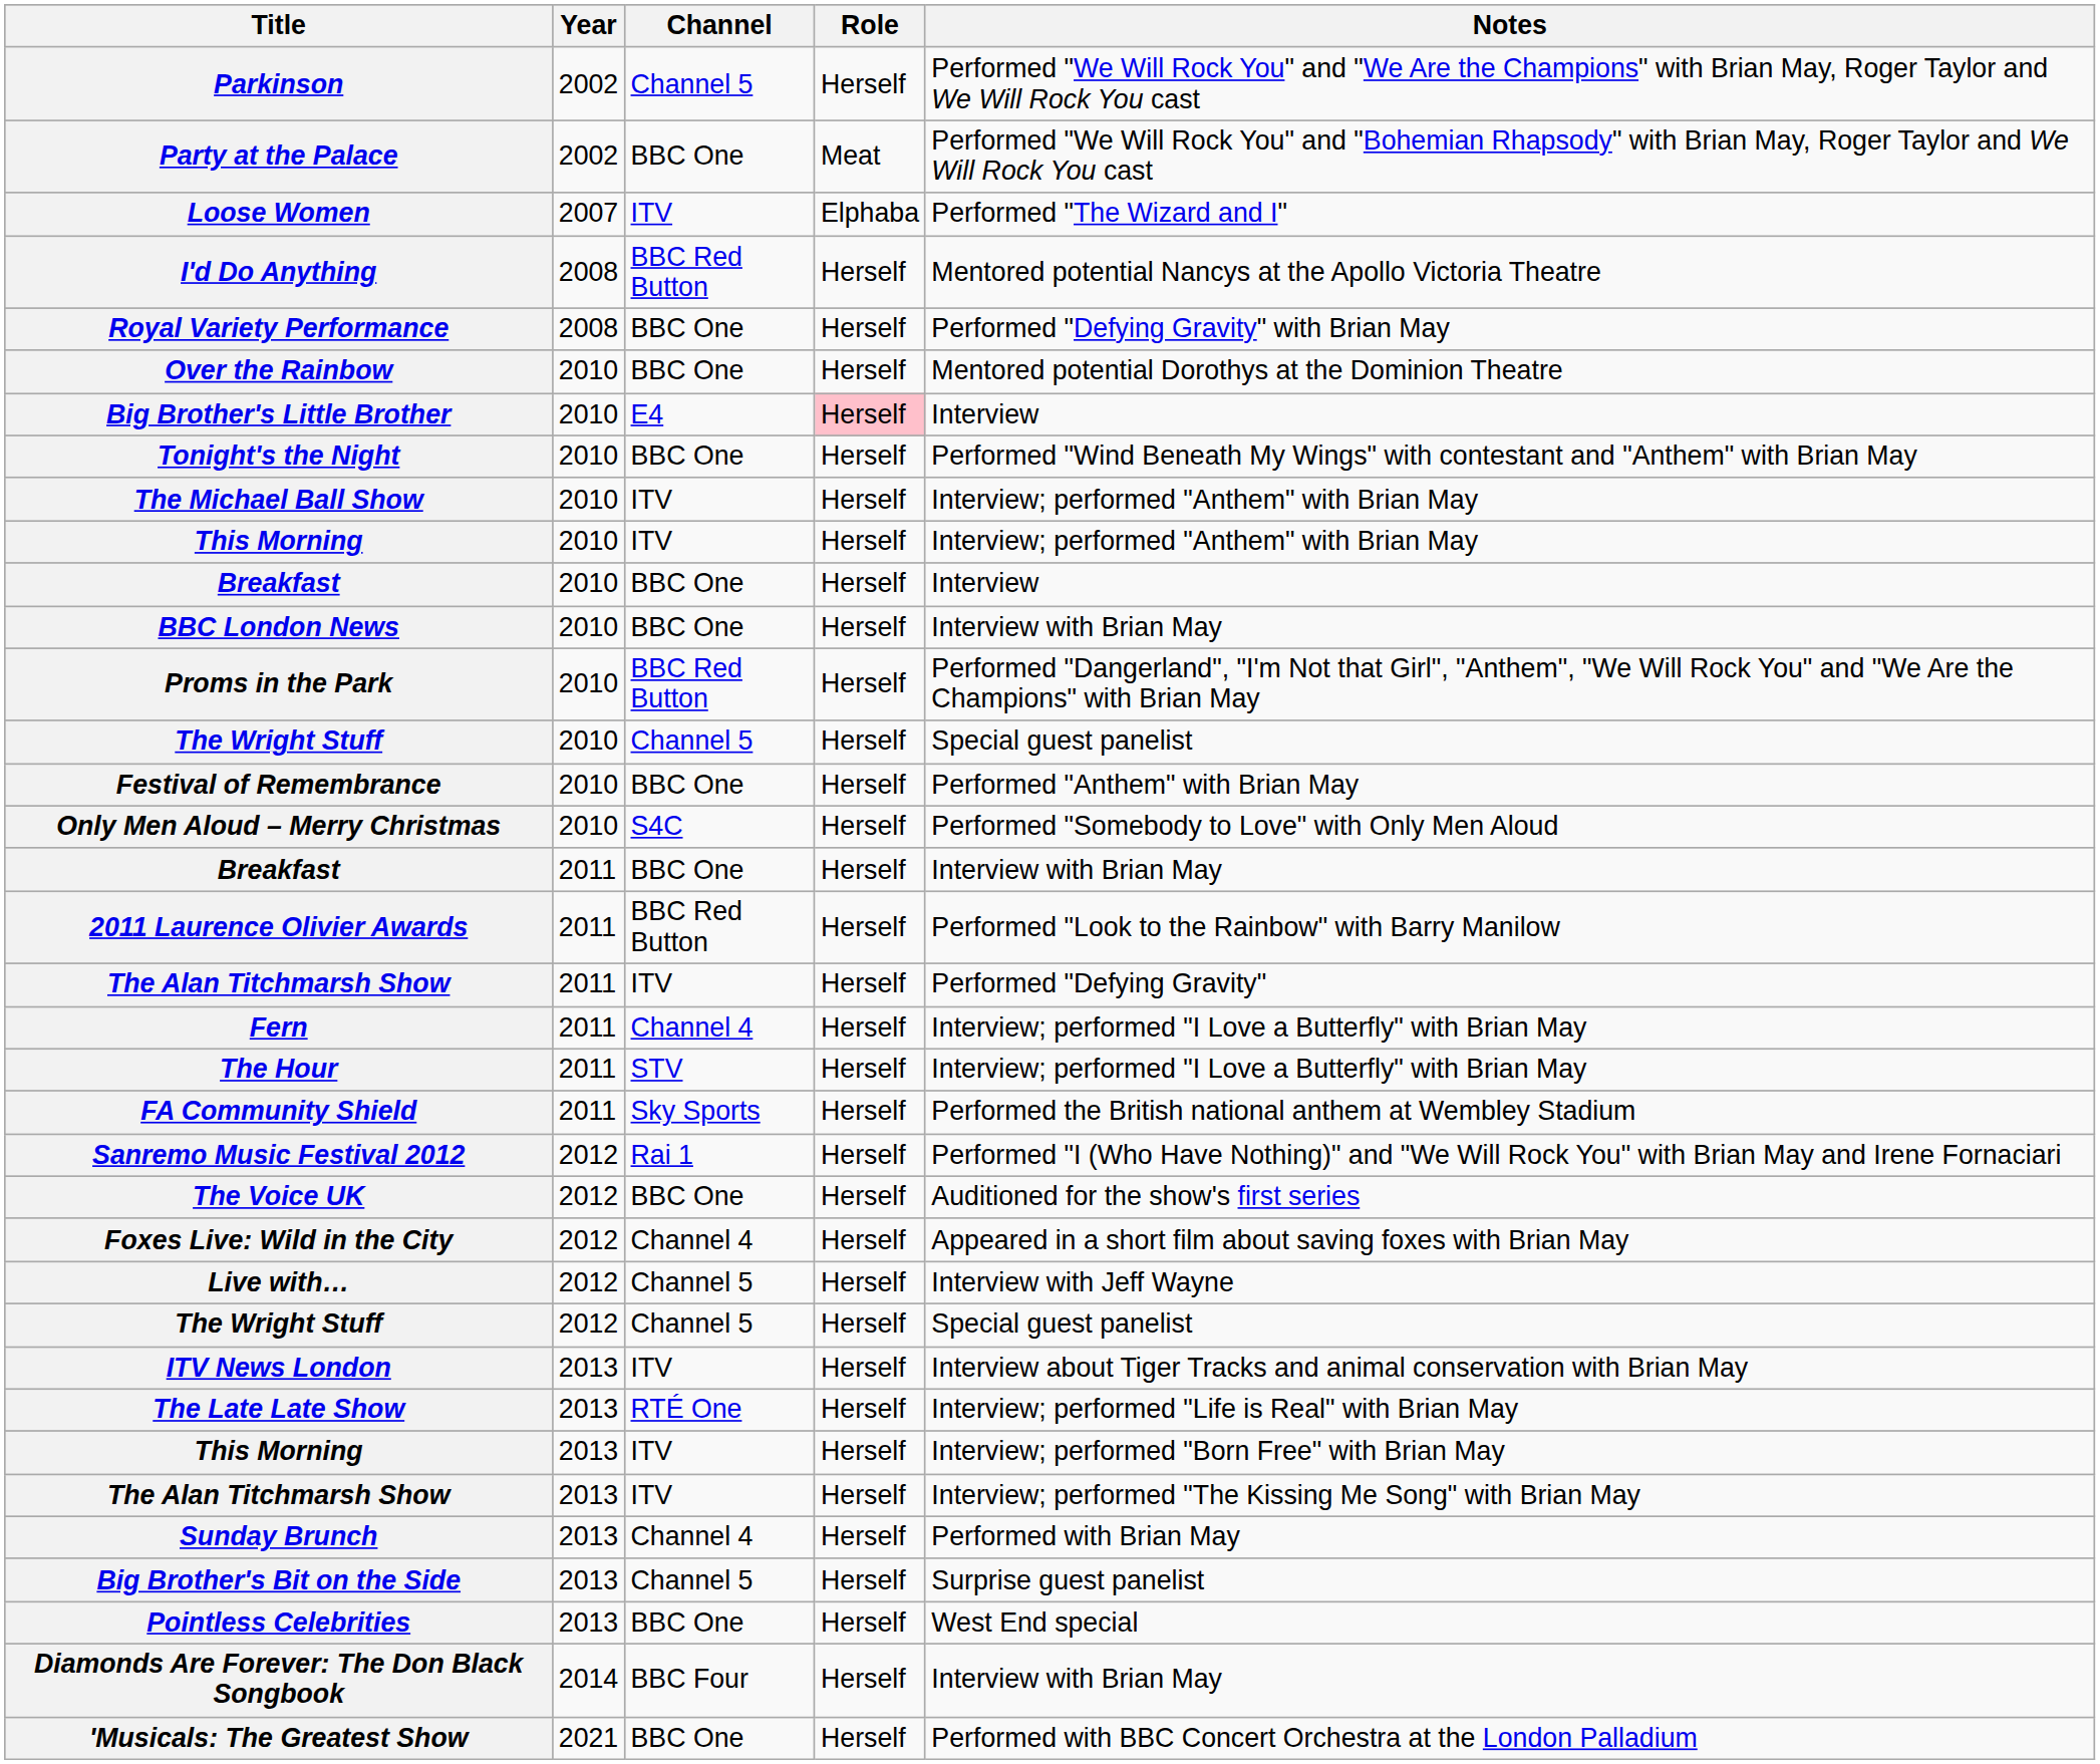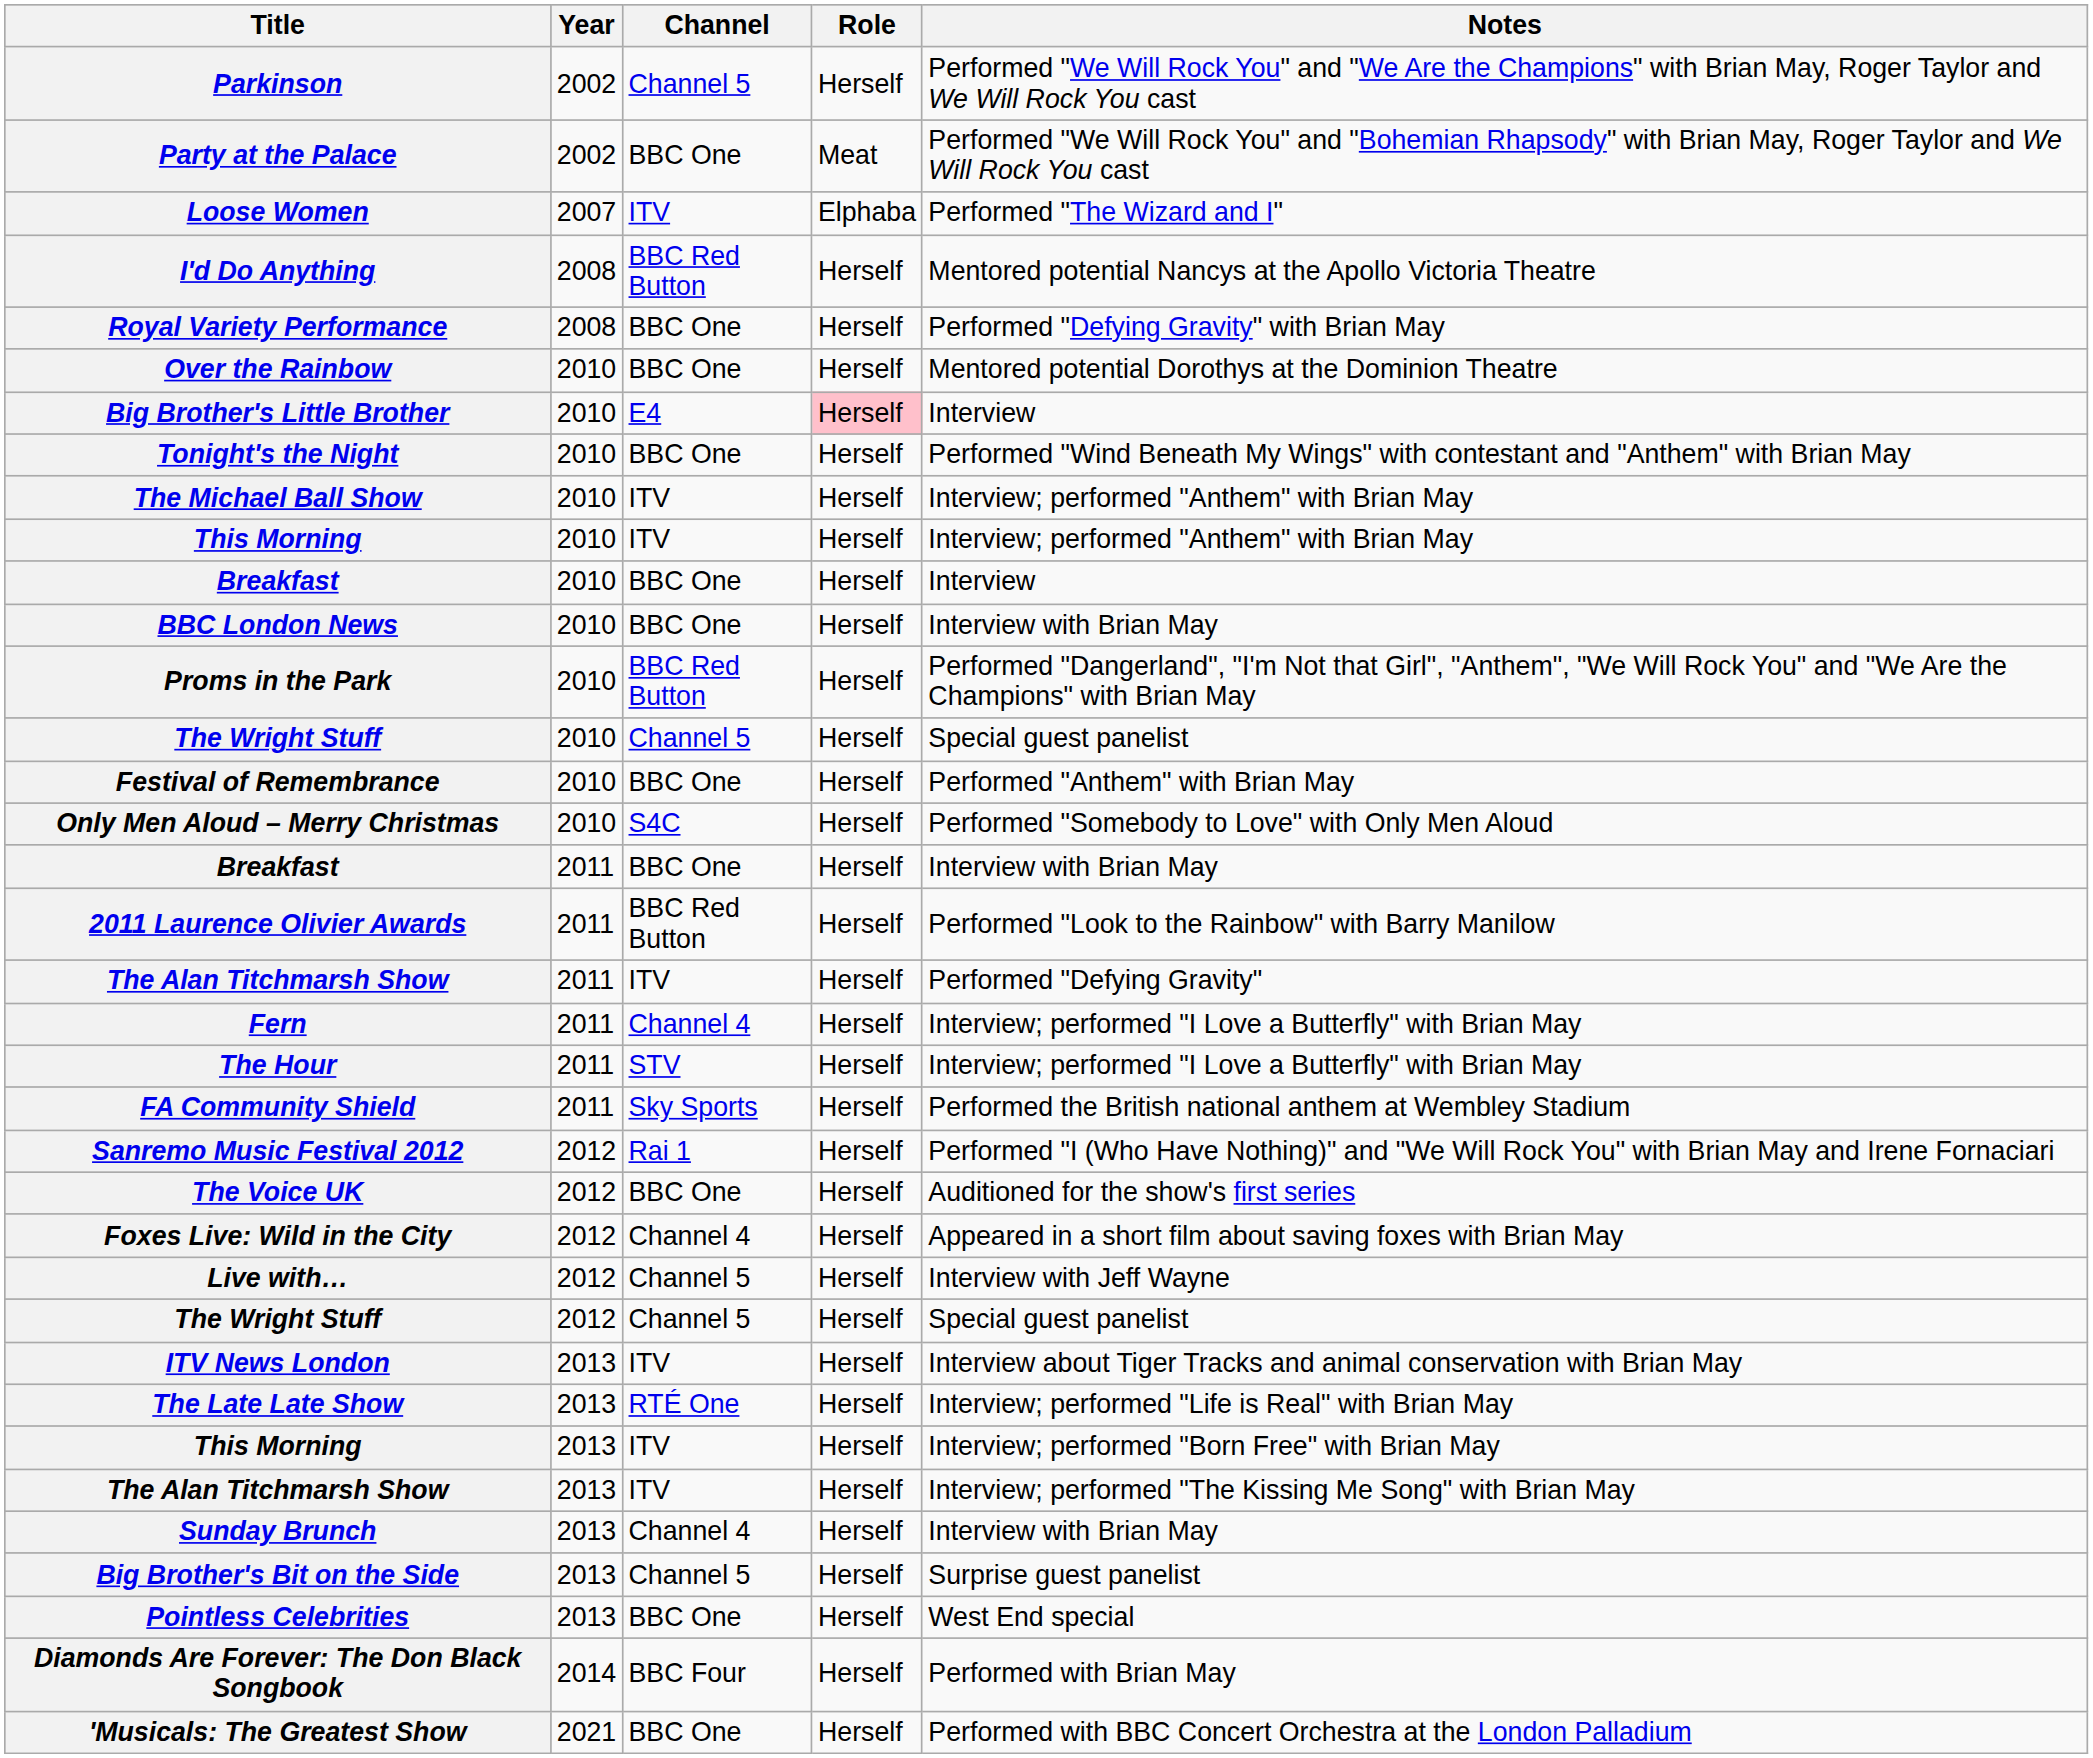Sunday Brunch | Notes: Performed with Brian May -> Interview with Brian May
Diamonds Are Forever: The Don Black Songbook | Notes: Interview with Brian May -> Performed with Brian May
